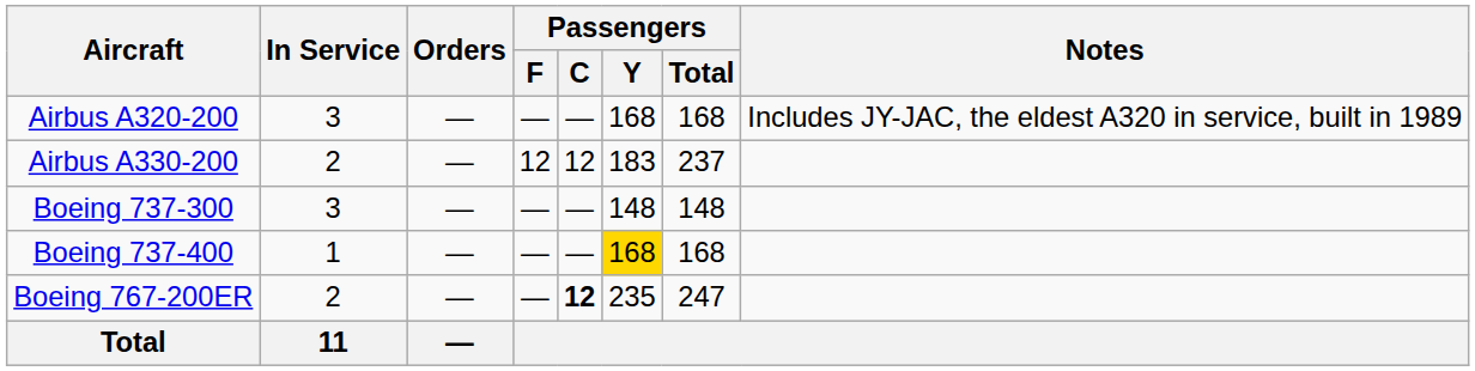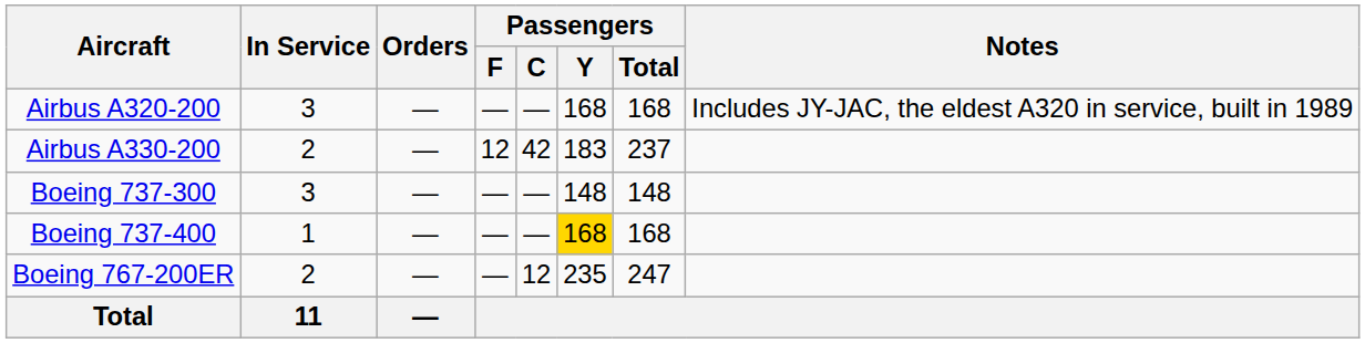Airbus A330-200 | Passengers / C: 12 -> 42
Boeing 767-200ER | Passengers / C: bold -> normal
